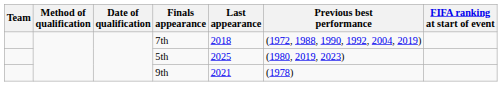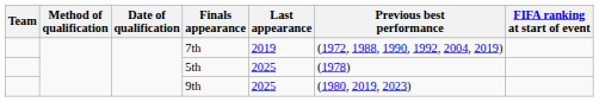7th | Last appearance: 2018 -> 2019
5th | Previous best performance: (1980, 2019, 2023) -> (1978)
9th | Last appearance: 2021 -> 2025
9th | Previous best performance: (1978) -> (1980, 2019, 2023)
